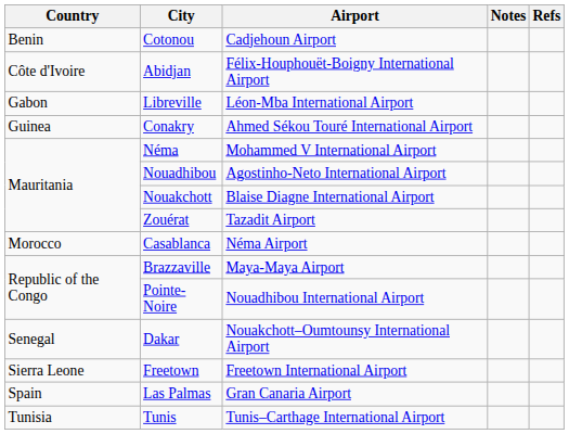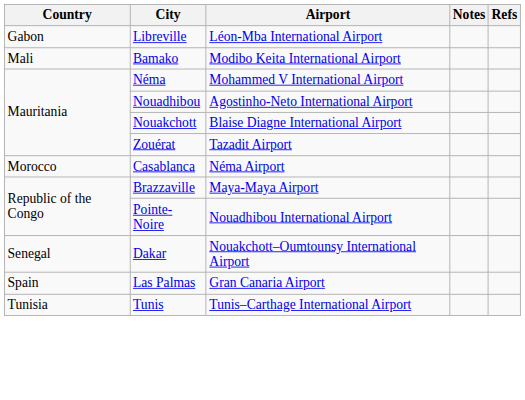- row: Benin | Cotonou | Cadjehoun Airport
- row: Côte d'Ivoire | Abidjan | Félix-Houphouët-Boigny International Airport
- row: Guinea | Conakry | Ahmed Sékou Touré International Airport
+ row: Mali | Bamako | Modibo Keita International Airport
- row: Sierra Leone | Freetown | Freetown International Airport
